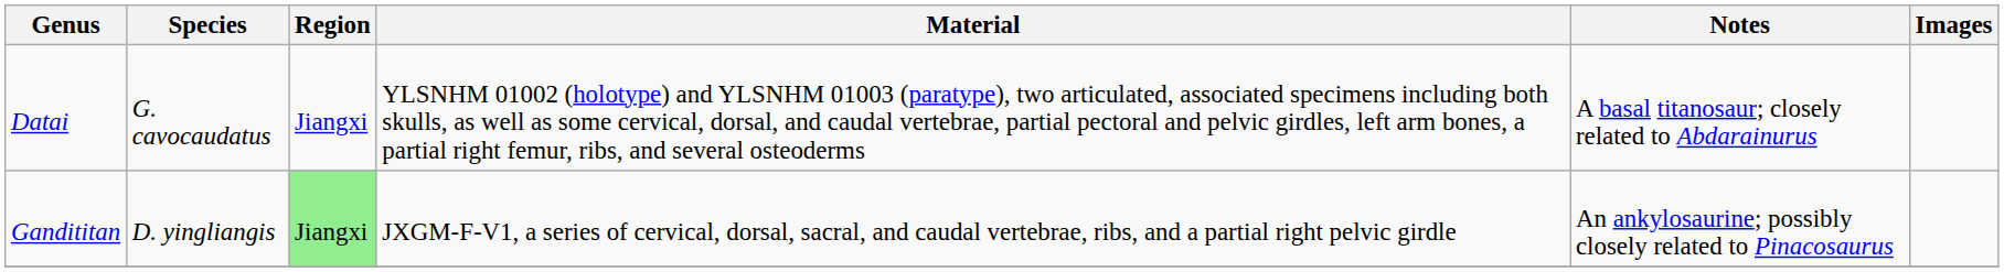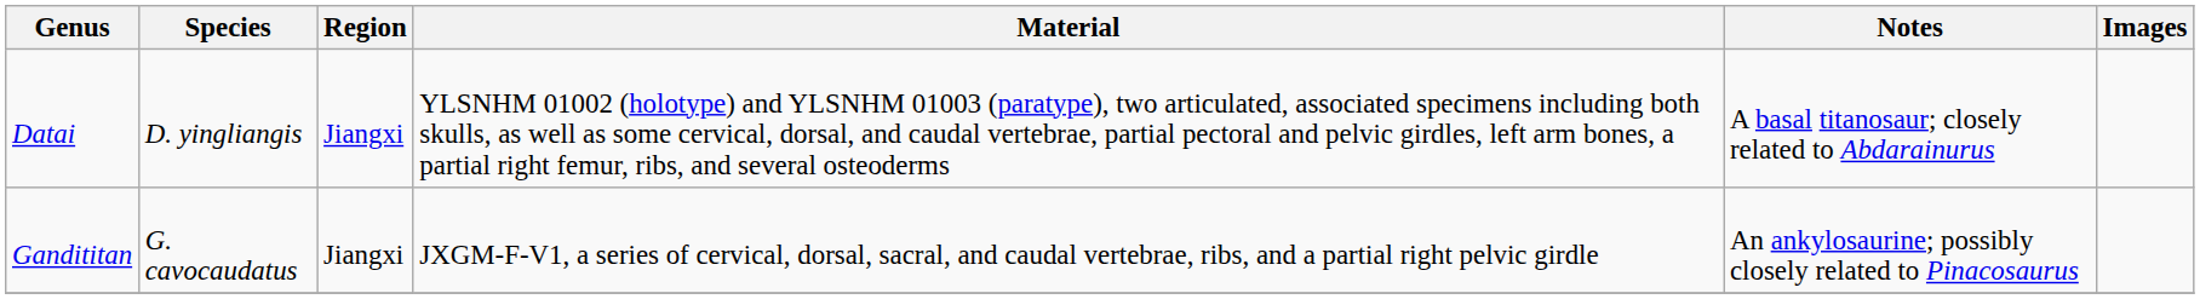Datai | Species: G. cavocaudatus -> D. yingliangis
Gandititan | Species: D. yingliangis -> G. cavocaudatus
Gandititan | Region: lightgreen background -> no background
